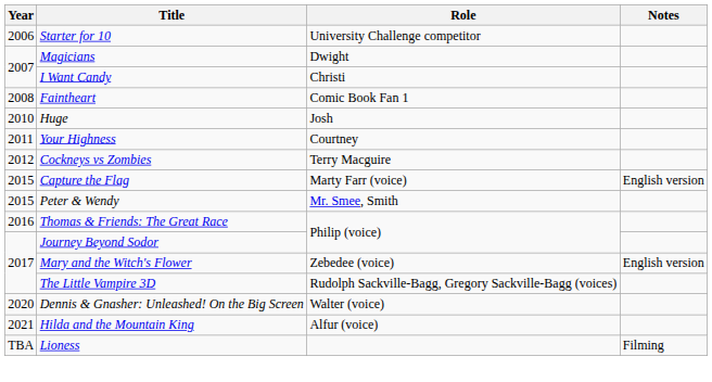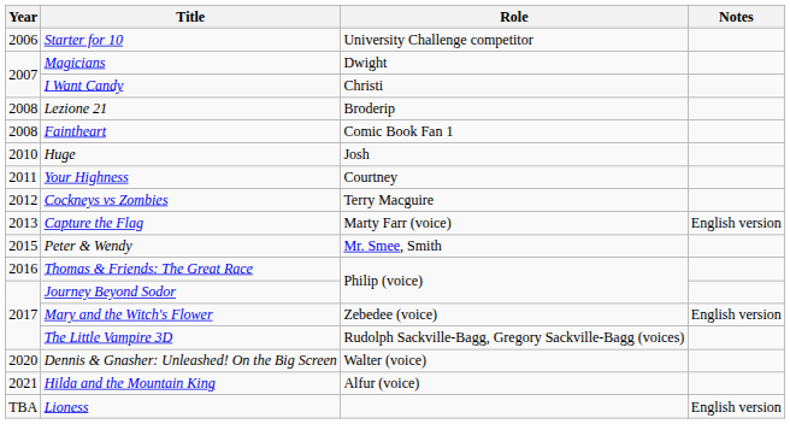+ row: 2008 | Lezione 21 | Broderip
Capture the Flag | Year: 2015 -> 2013
Lioness | Notes: Filming -> English version
